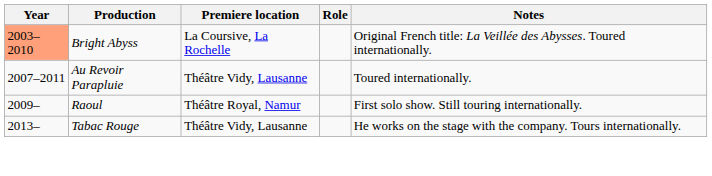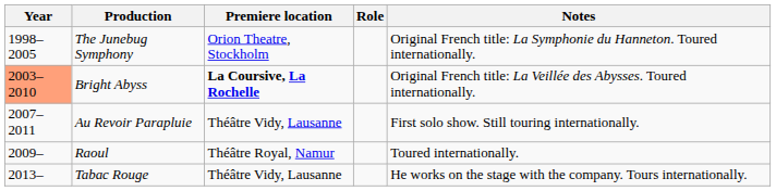+ row: 1998–2005 | The Junebug Symphony | Orion Theatre, Stockholm | Original French title: La Symphonie du Hanneton. Toured internationally.
Bright Abyss | Premiere location: normal -> bold
Au Revoir Parapluie | Notes: Toured internationally. -> First solo show. Still touring internationally.
Raoul | Notes: First solo show. Still touring internationally. -> Toured internationally.
